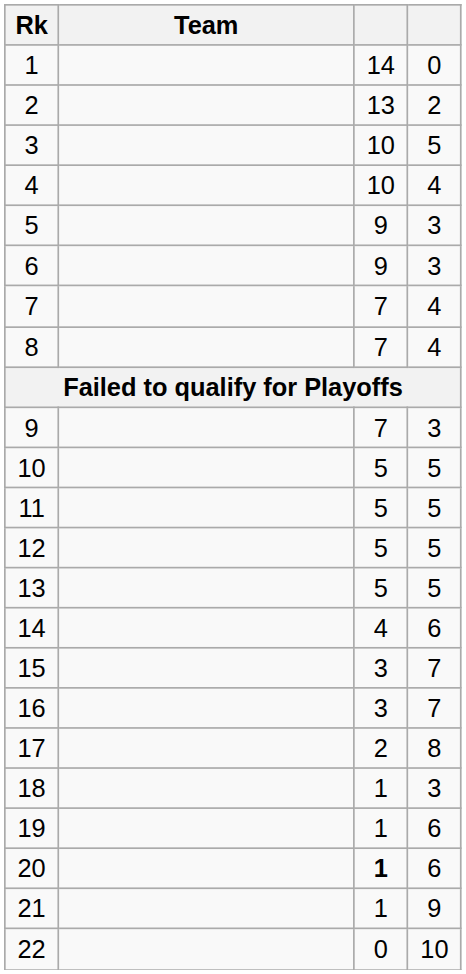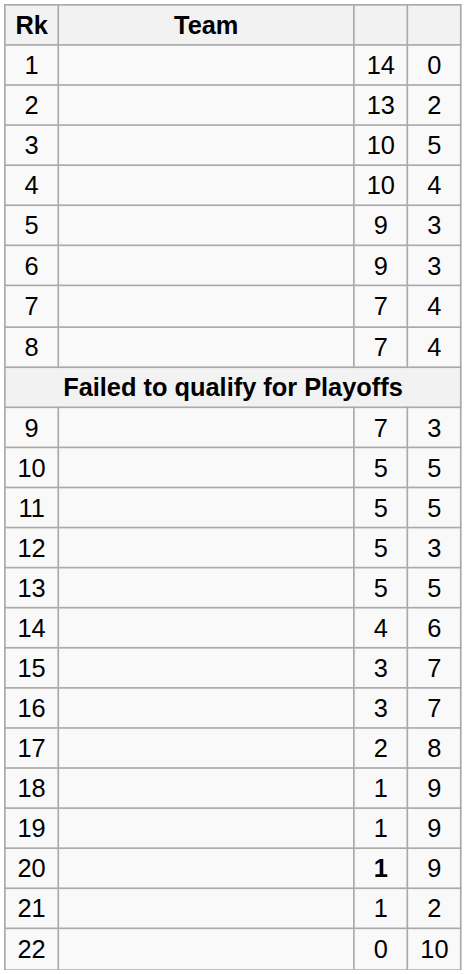12 | column 4: 5 -> 3
18 | column 4: 3 -> 9
19 | column 4: 6 -> 9
20 | column 4: 6 -> 9
21 | column 4: 9 -> 2
